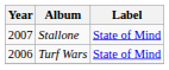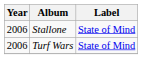Stallone | Year: 2007 -> 2006
